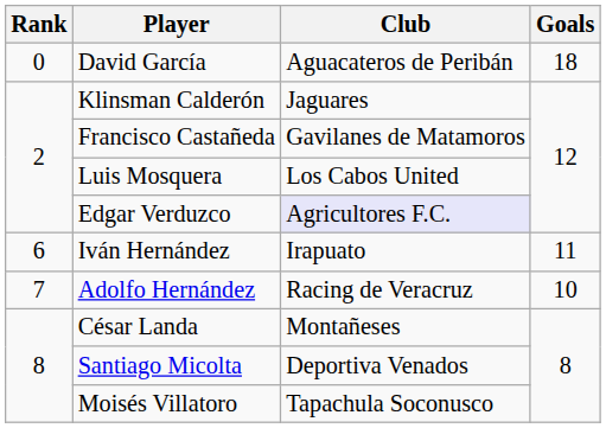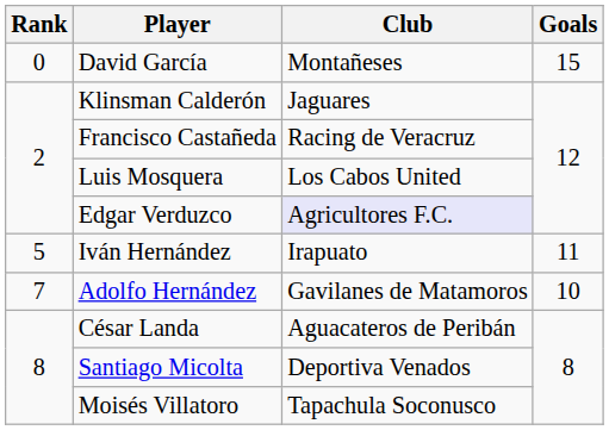David García | Club: Aguacateros de Peribán -> Montañeses
David García | Goals: 18 -> 15
Francisco Castañeda | Club: Gavilanes de Matamoros -> Racing de Veracruz
Iván Hernández | Rank: 6 -> 5
Adolfo Hernández | Club: Racing de Veracruz -> Gavilanes de Matamoros
César Landa | Club: Montañeses -> Aguacateros de Peribán
